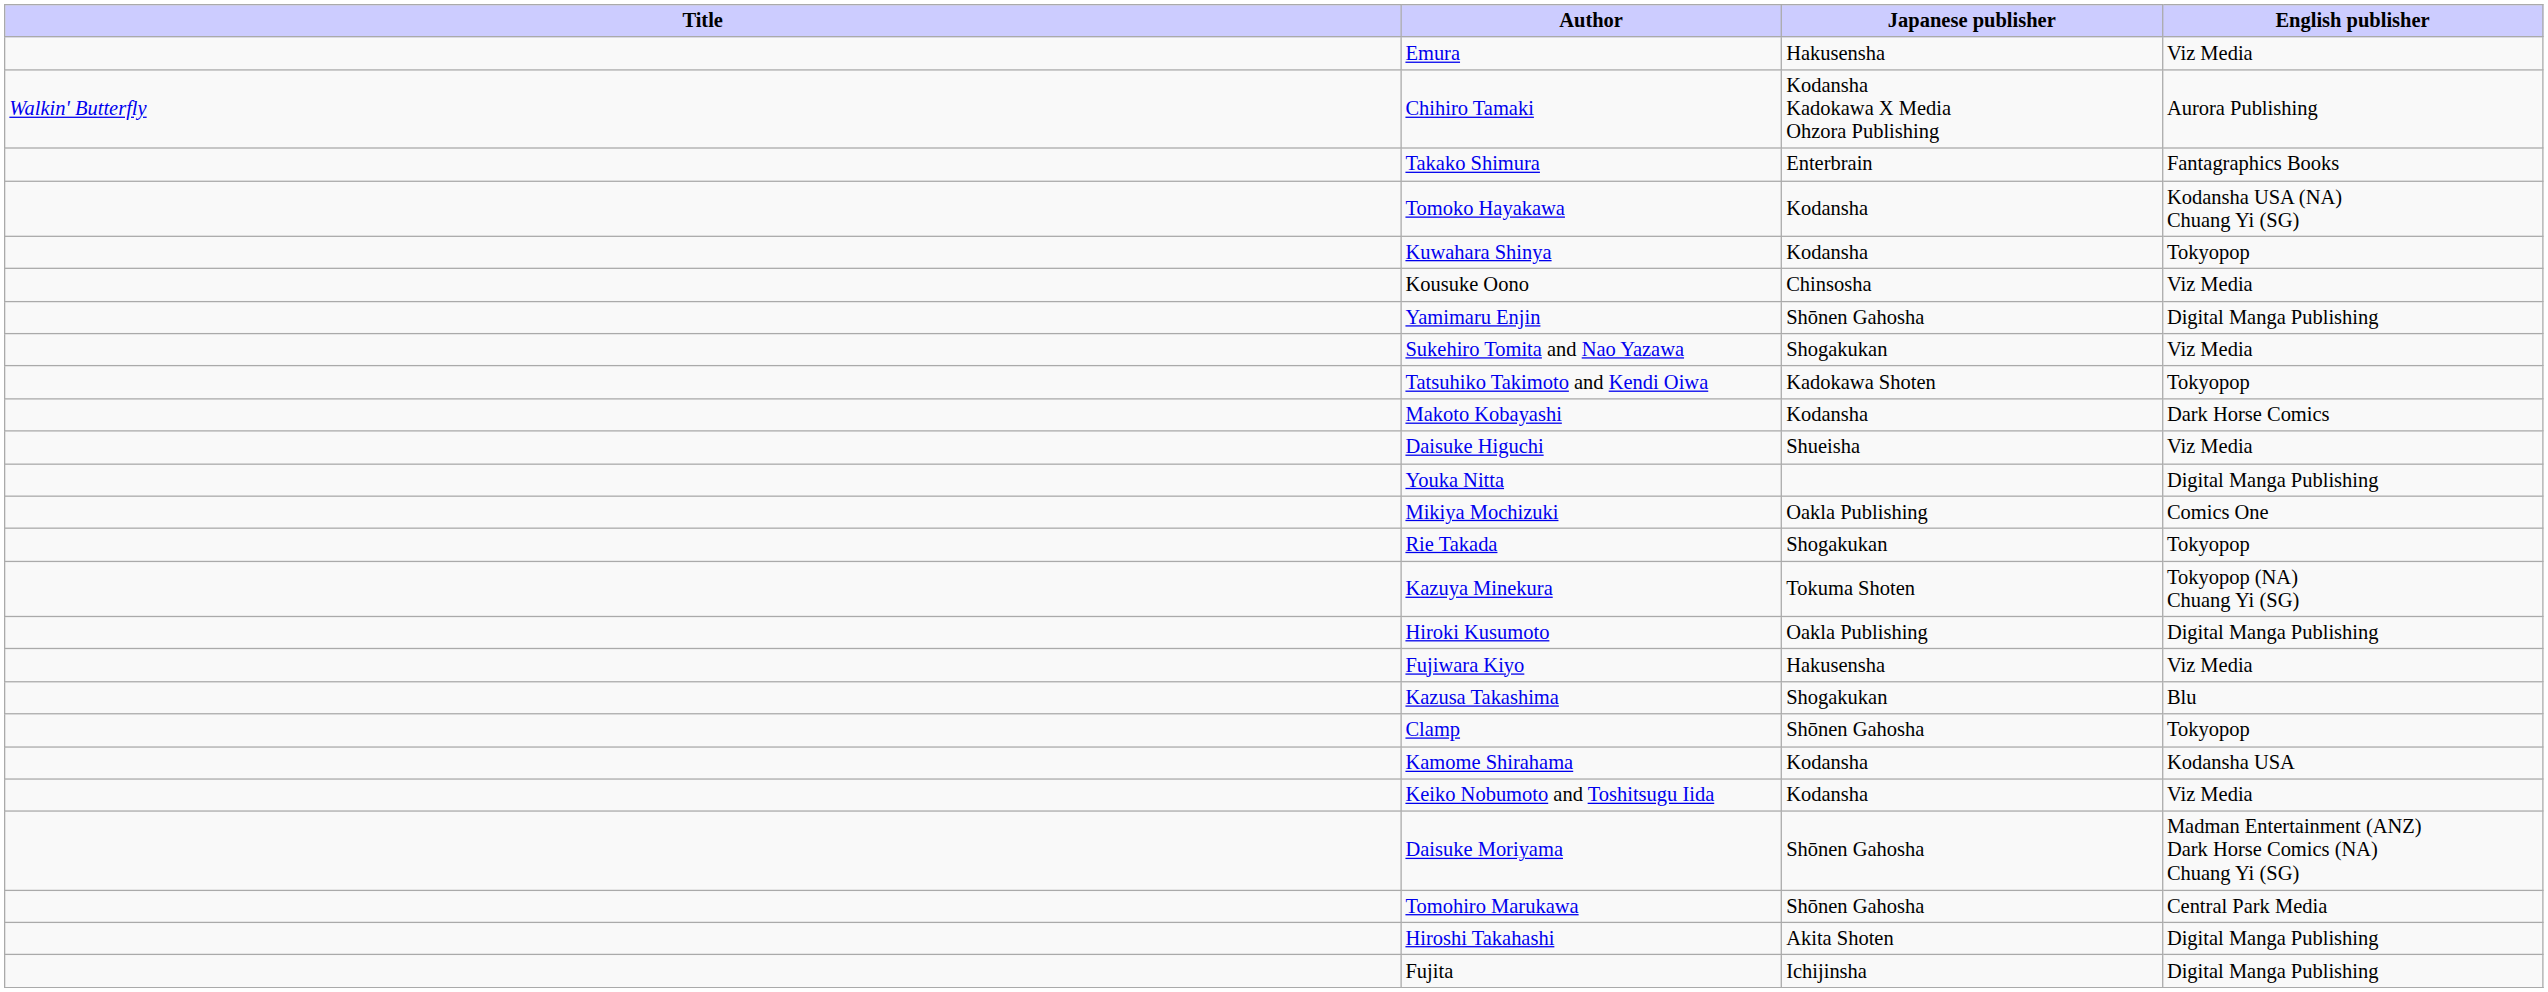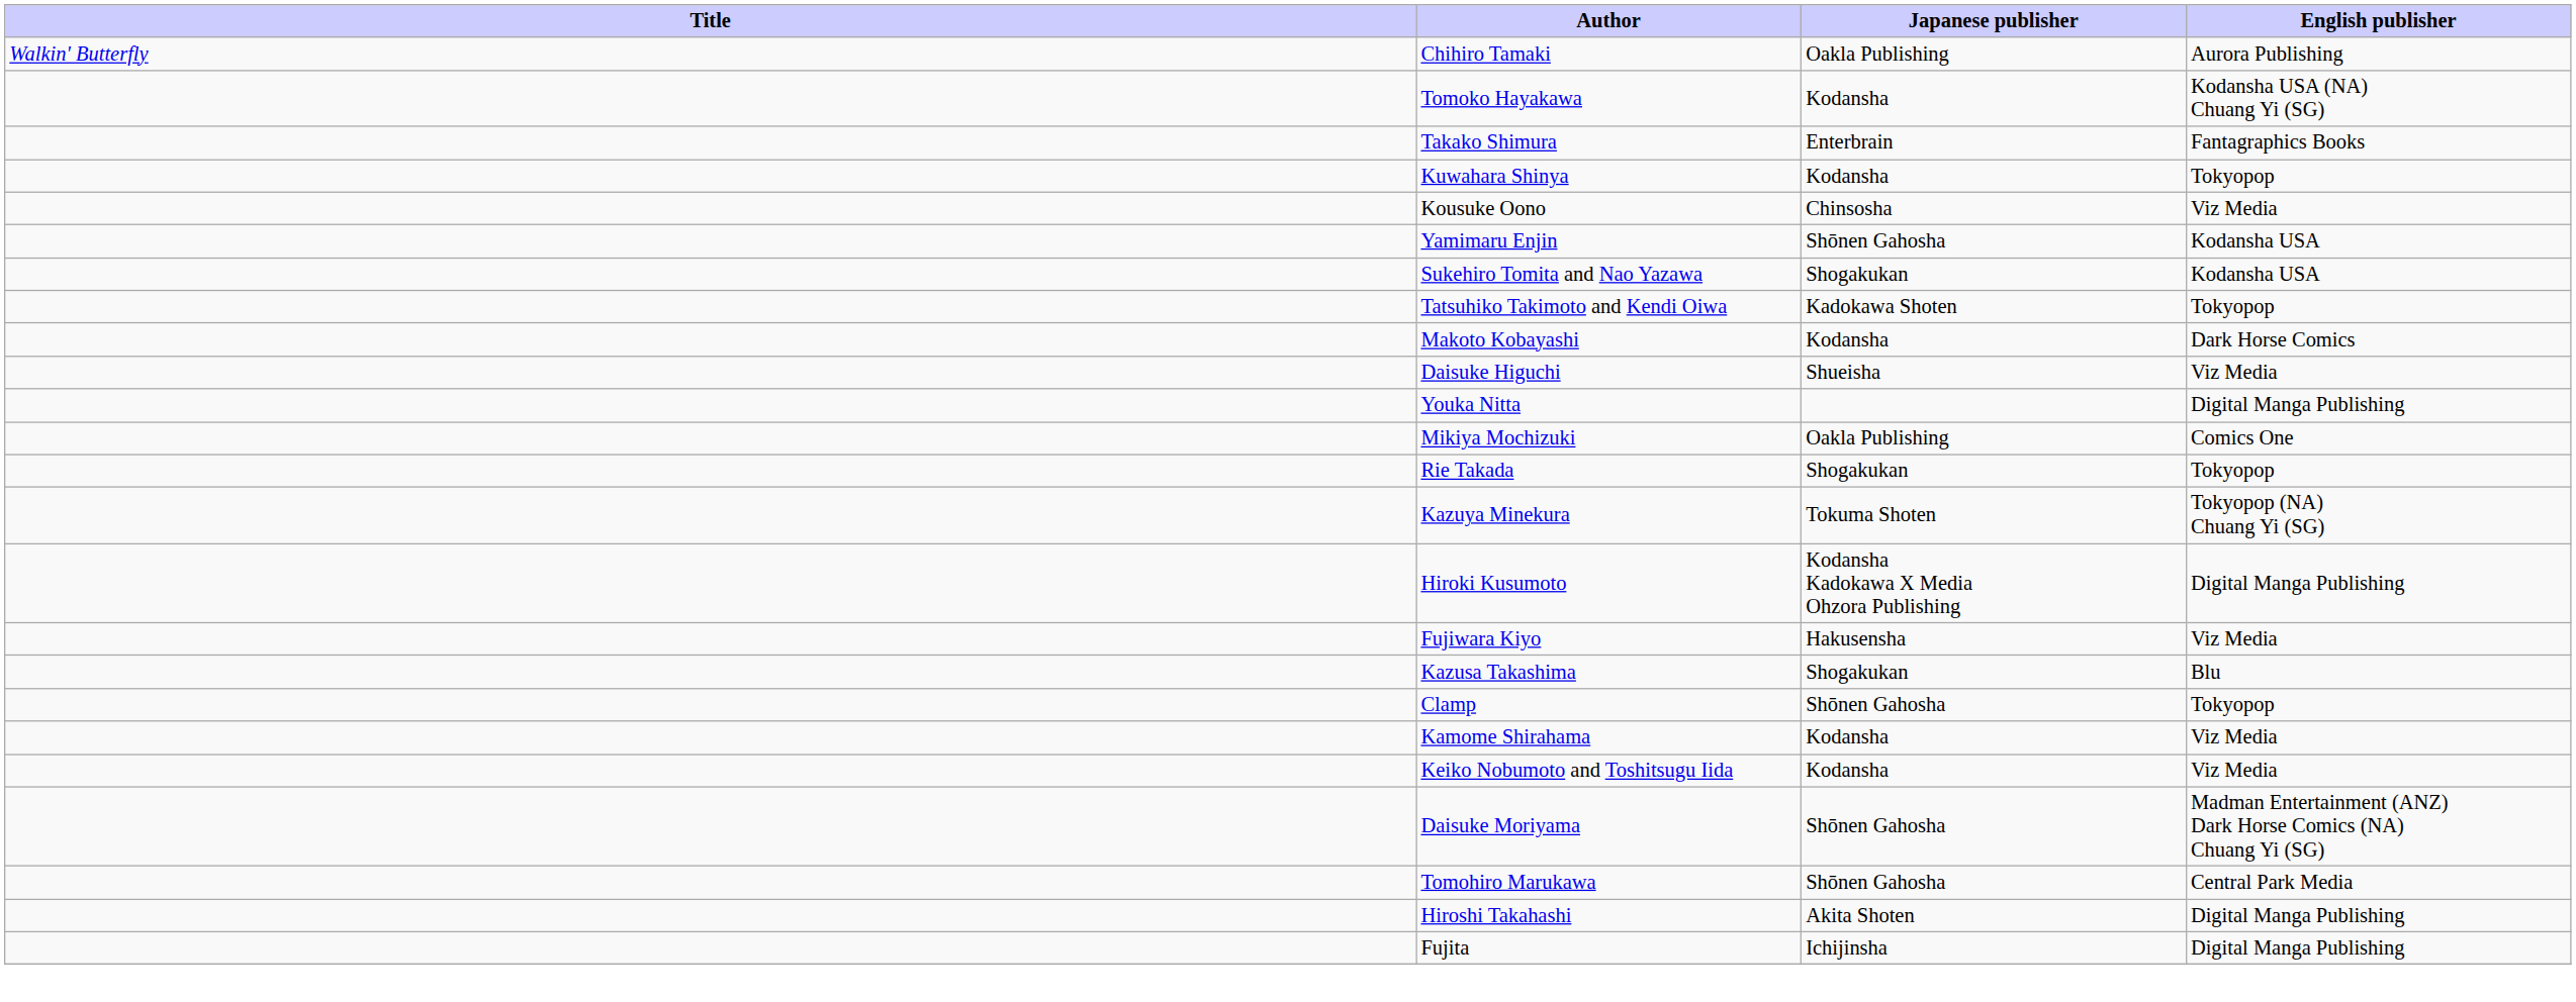- row: Emura | Hakusensha | Viz Media
Chihiro Tamaki | Japanese publisher: Kodansha Kadokawa X Media Ohzora Publishing -> Oakla Publishing
rows swapped: Tomoko Hayakawa <-> Takako Shimura
Yamimaru Enjin | English publisher: Digital Manga Publishing -> Kodansha USA
Sukehiro Tomita and Nao Yazawa | English publisher: Viz Media -> Kodansha USA
Hiroki Kusumoto | Japanese publisher: Oakla Publishing -> Kodansha Kadokawa X Media Ohzora Publishing
Kamome Shirahama | English publisher: Kodansha USA -> Viz Media
